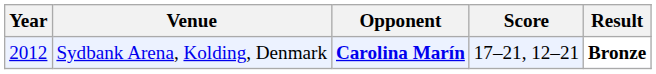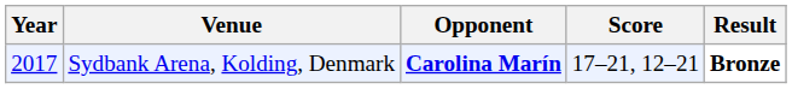Sydbank Arena, Kolding, Denmark | Year: 2012 -> 2017
